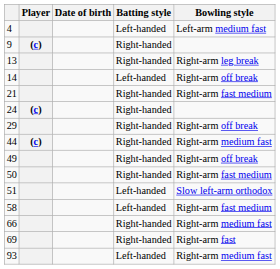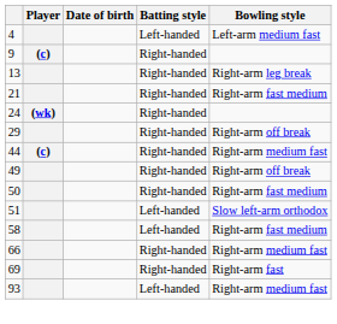- row: 14 | Left-handed | Right-arm off break
24 | Player: (c) -> (wk)
